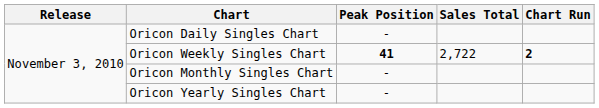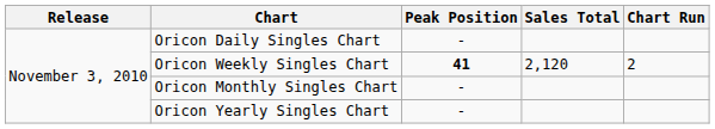Oricon Weekly Singles Chart | Sales Total: 2,722 -> 2,120
Oricon Weekly Singles Chart | Chart Run: bold -> normal
